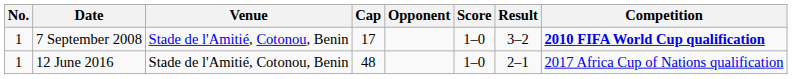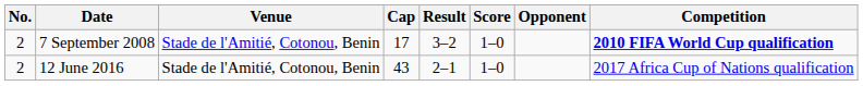columns swapped: Opponent <-> Result
7 September 2008 | No.: 1 -> 2
12 June 2016 | No.: 1 -> 2
12 June 2016 | Cap: 48 -> 43
